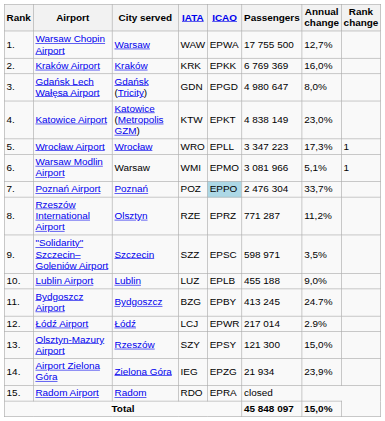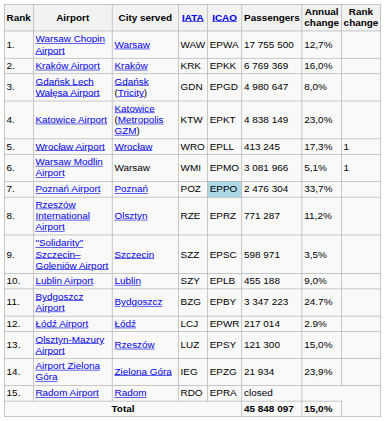Wrocław Airport | Passengers: 3 347 223 -> 413 245
Lublin Airport | IATA: LUZ -> SZY
Bydgoszcz Airport | Passengers: 413 245 -> 3 347 223
Olsztyn-Mazury Airport | IATA: SZY -> LUZ
